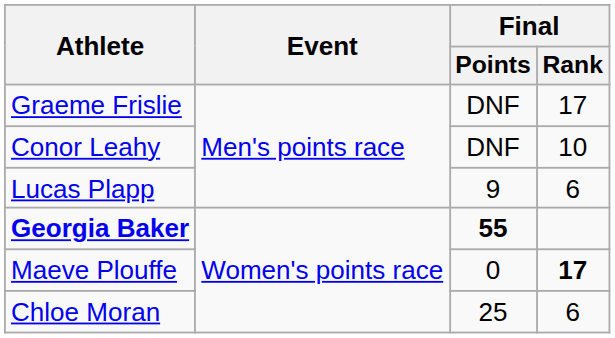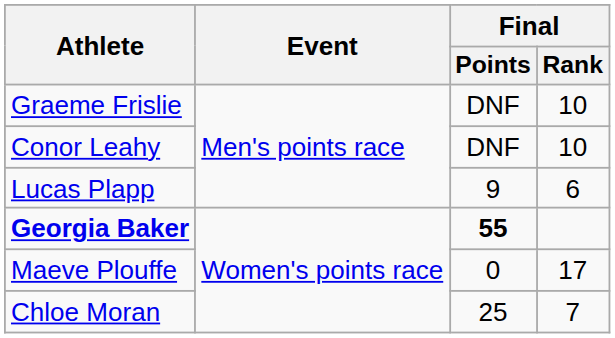Graeme Frislie | Final / Rank: 17 -> 10
Maeve Plouffe | Final / Rank: bold -> normal
Chloe Moran | Final / Rank: 6 -> 7
